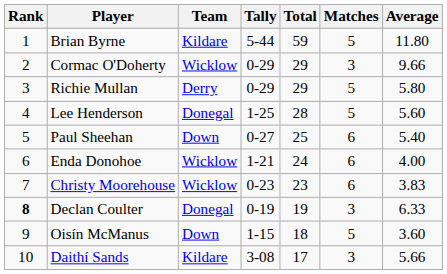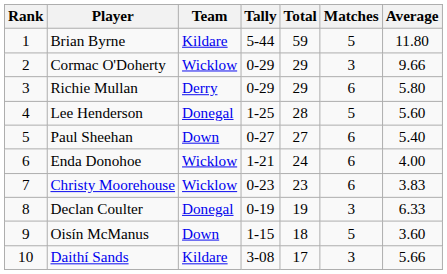Richie Mullan | Matches: 5 -> 6
Paul Sheehan | Total: 25 -> 27
Declan Coulter | Rank: bold -> normal
